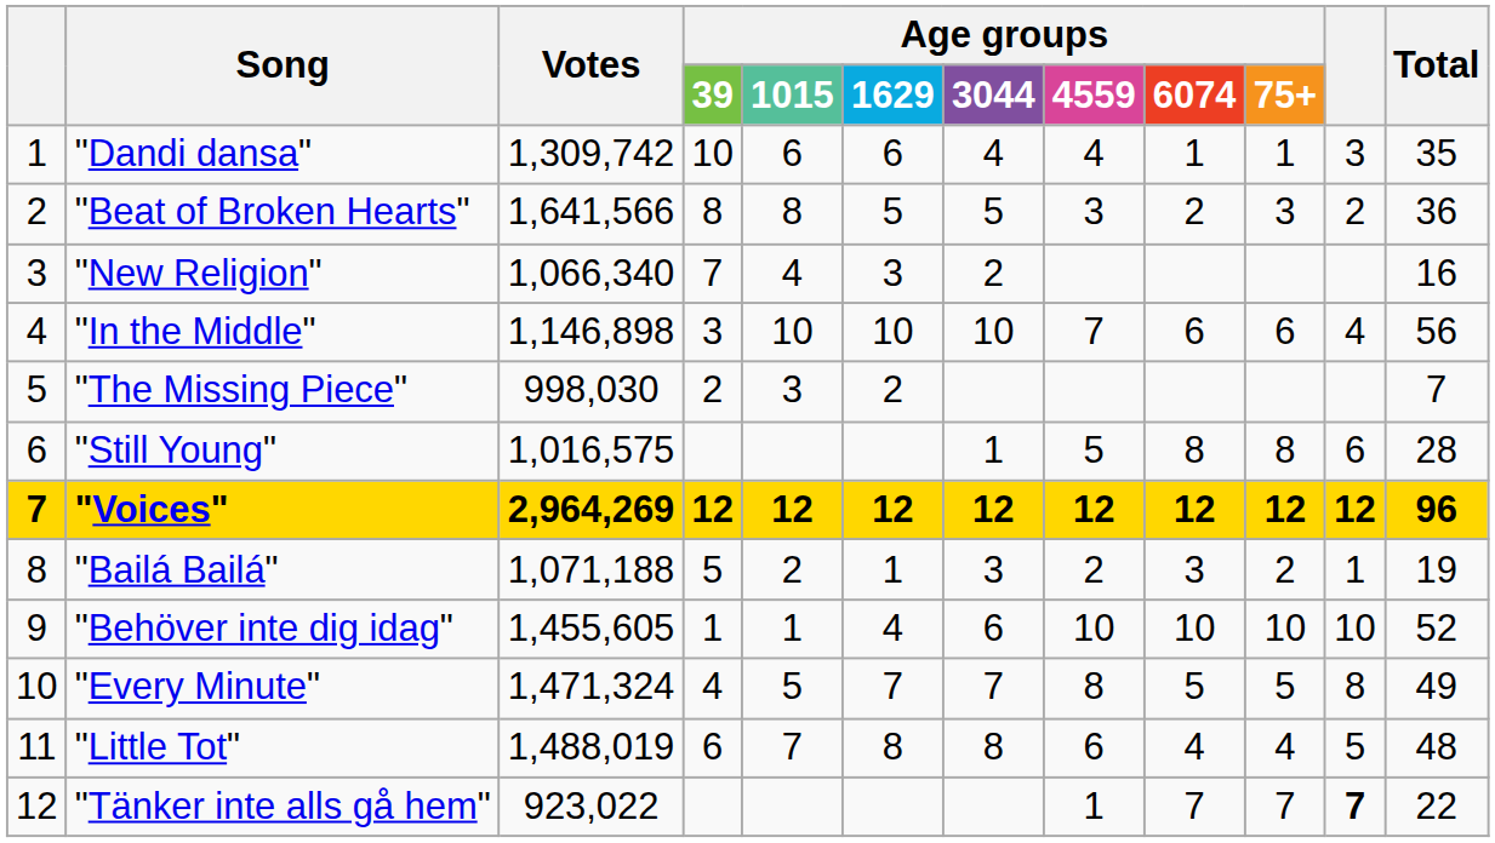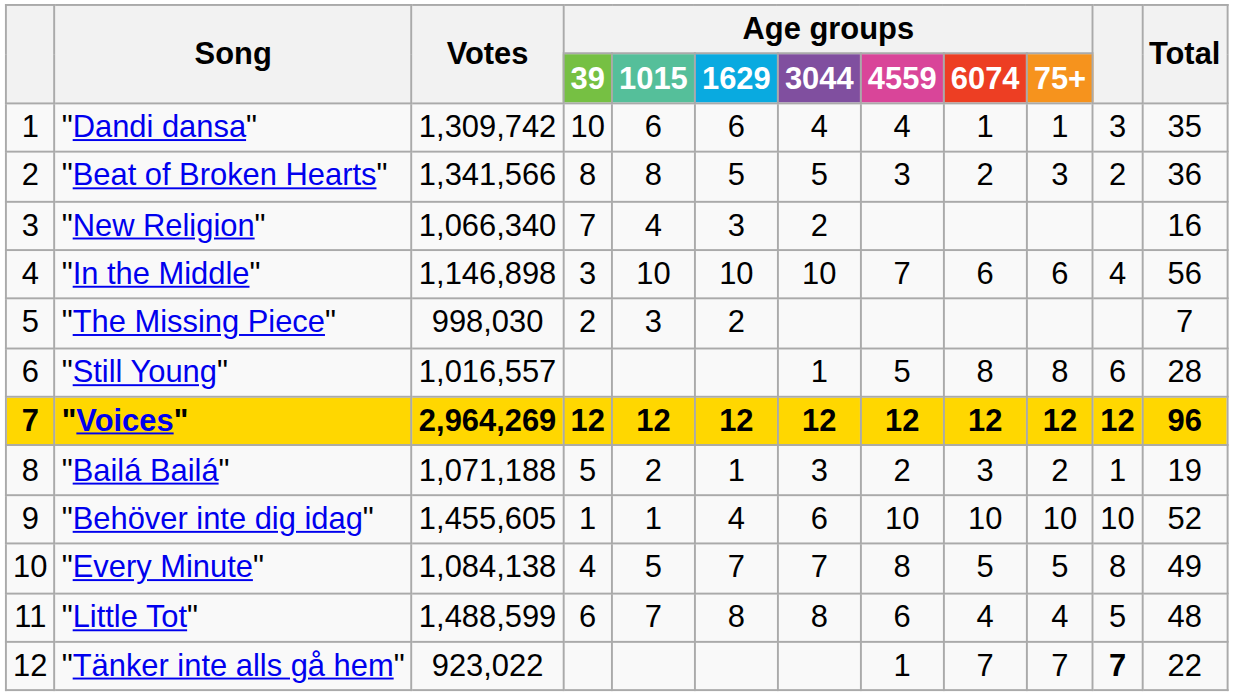"Beat of Broken Hearts" | Votes: 1,641,566 -> 1,341,566
"Still Young" | Votes: 1,016,575 -> 1,016,557
"Every Minute" | Votes: 1,471,324 -> 1,084,138
"Little Tot" | Votes: 1,488,019 -> 1,488,599
